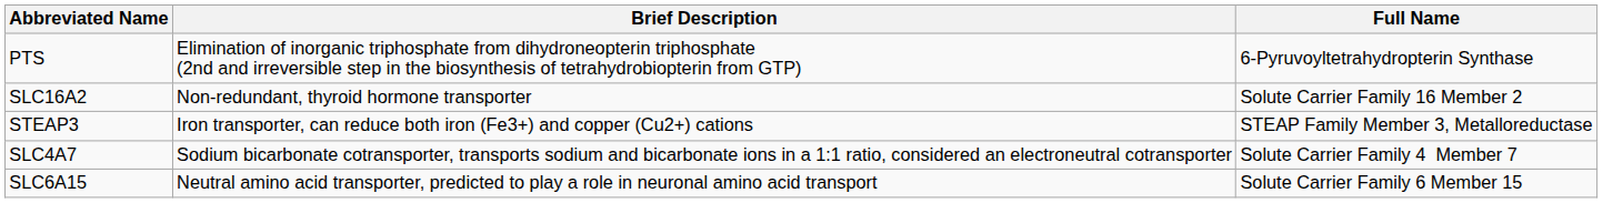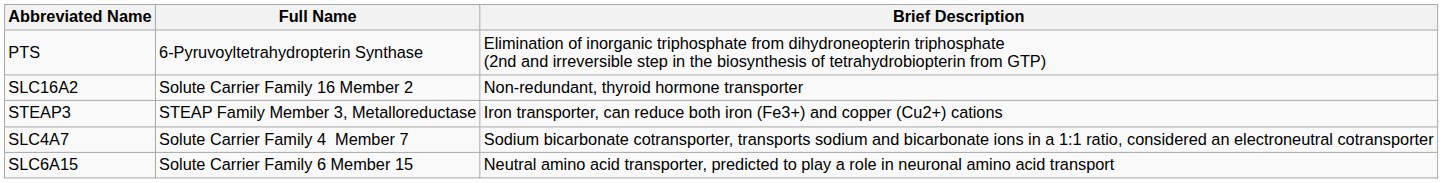columns swapped: Full Name <-> Brief Description
